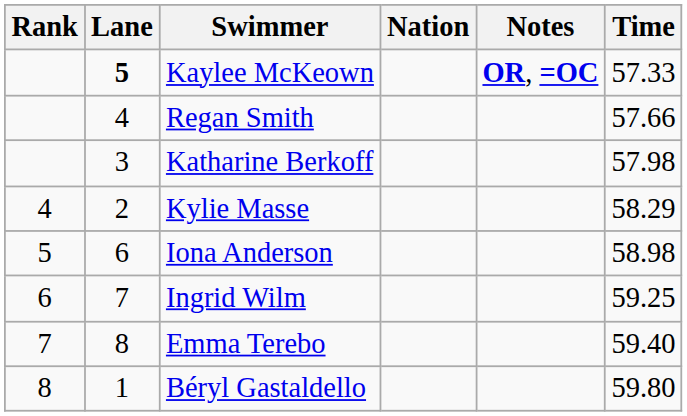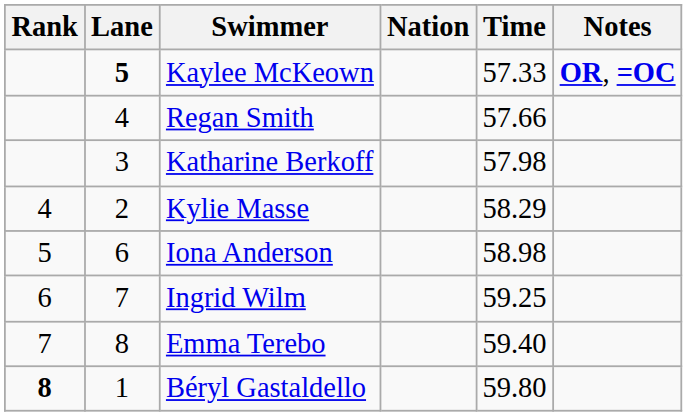columns swapped: Time <-> Notes
Béryl Gastaldello | Rank: normal -> bold
